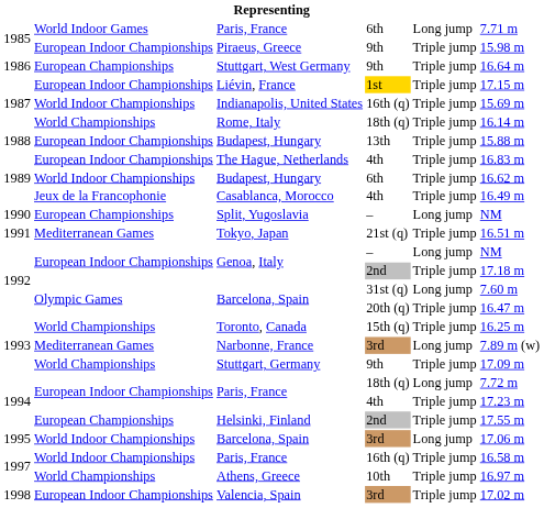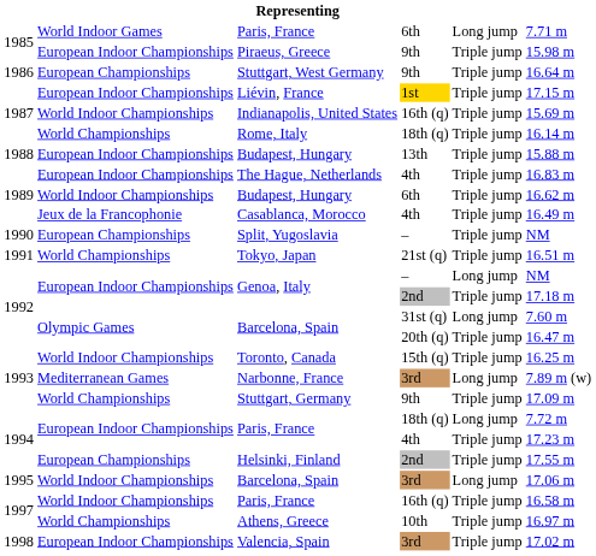Split, Yugoslavia | column 5: Long jump -> Triple jump
Tokyo, Japan | column 2: Mediterranean Games -> World Championships
Toronto, Canada | column 2: World Championships -> World Indoor Championships
